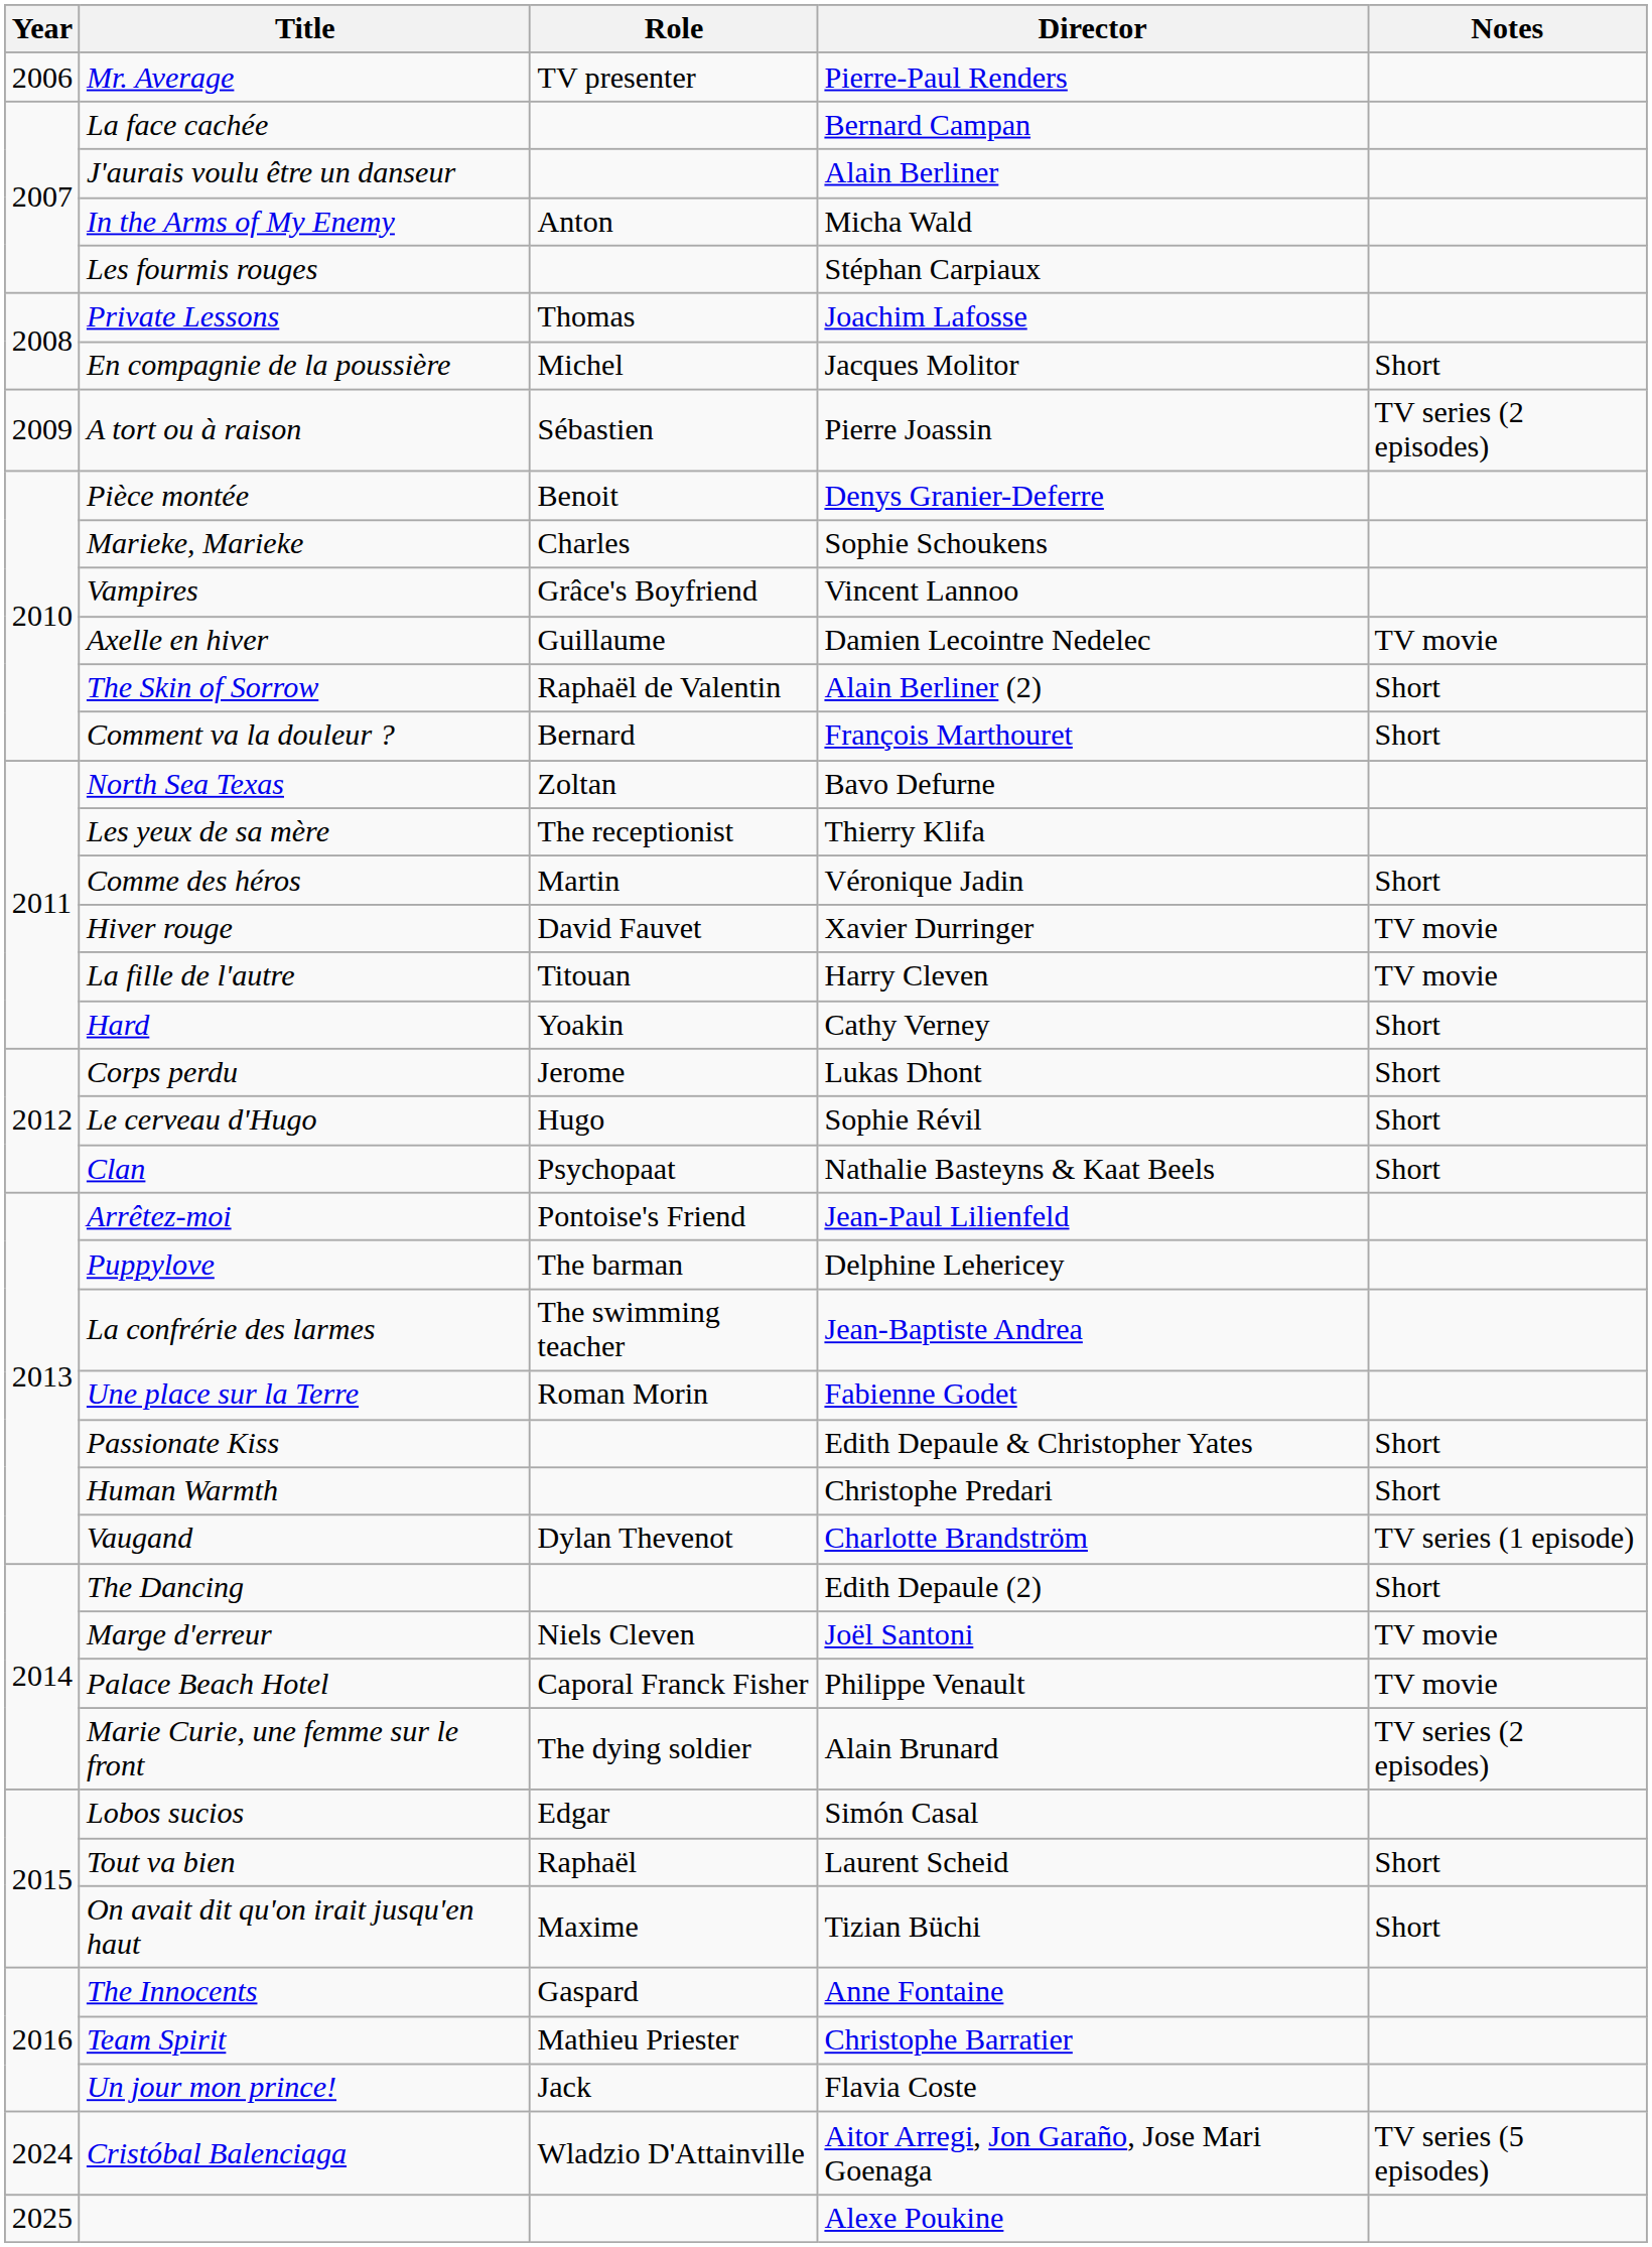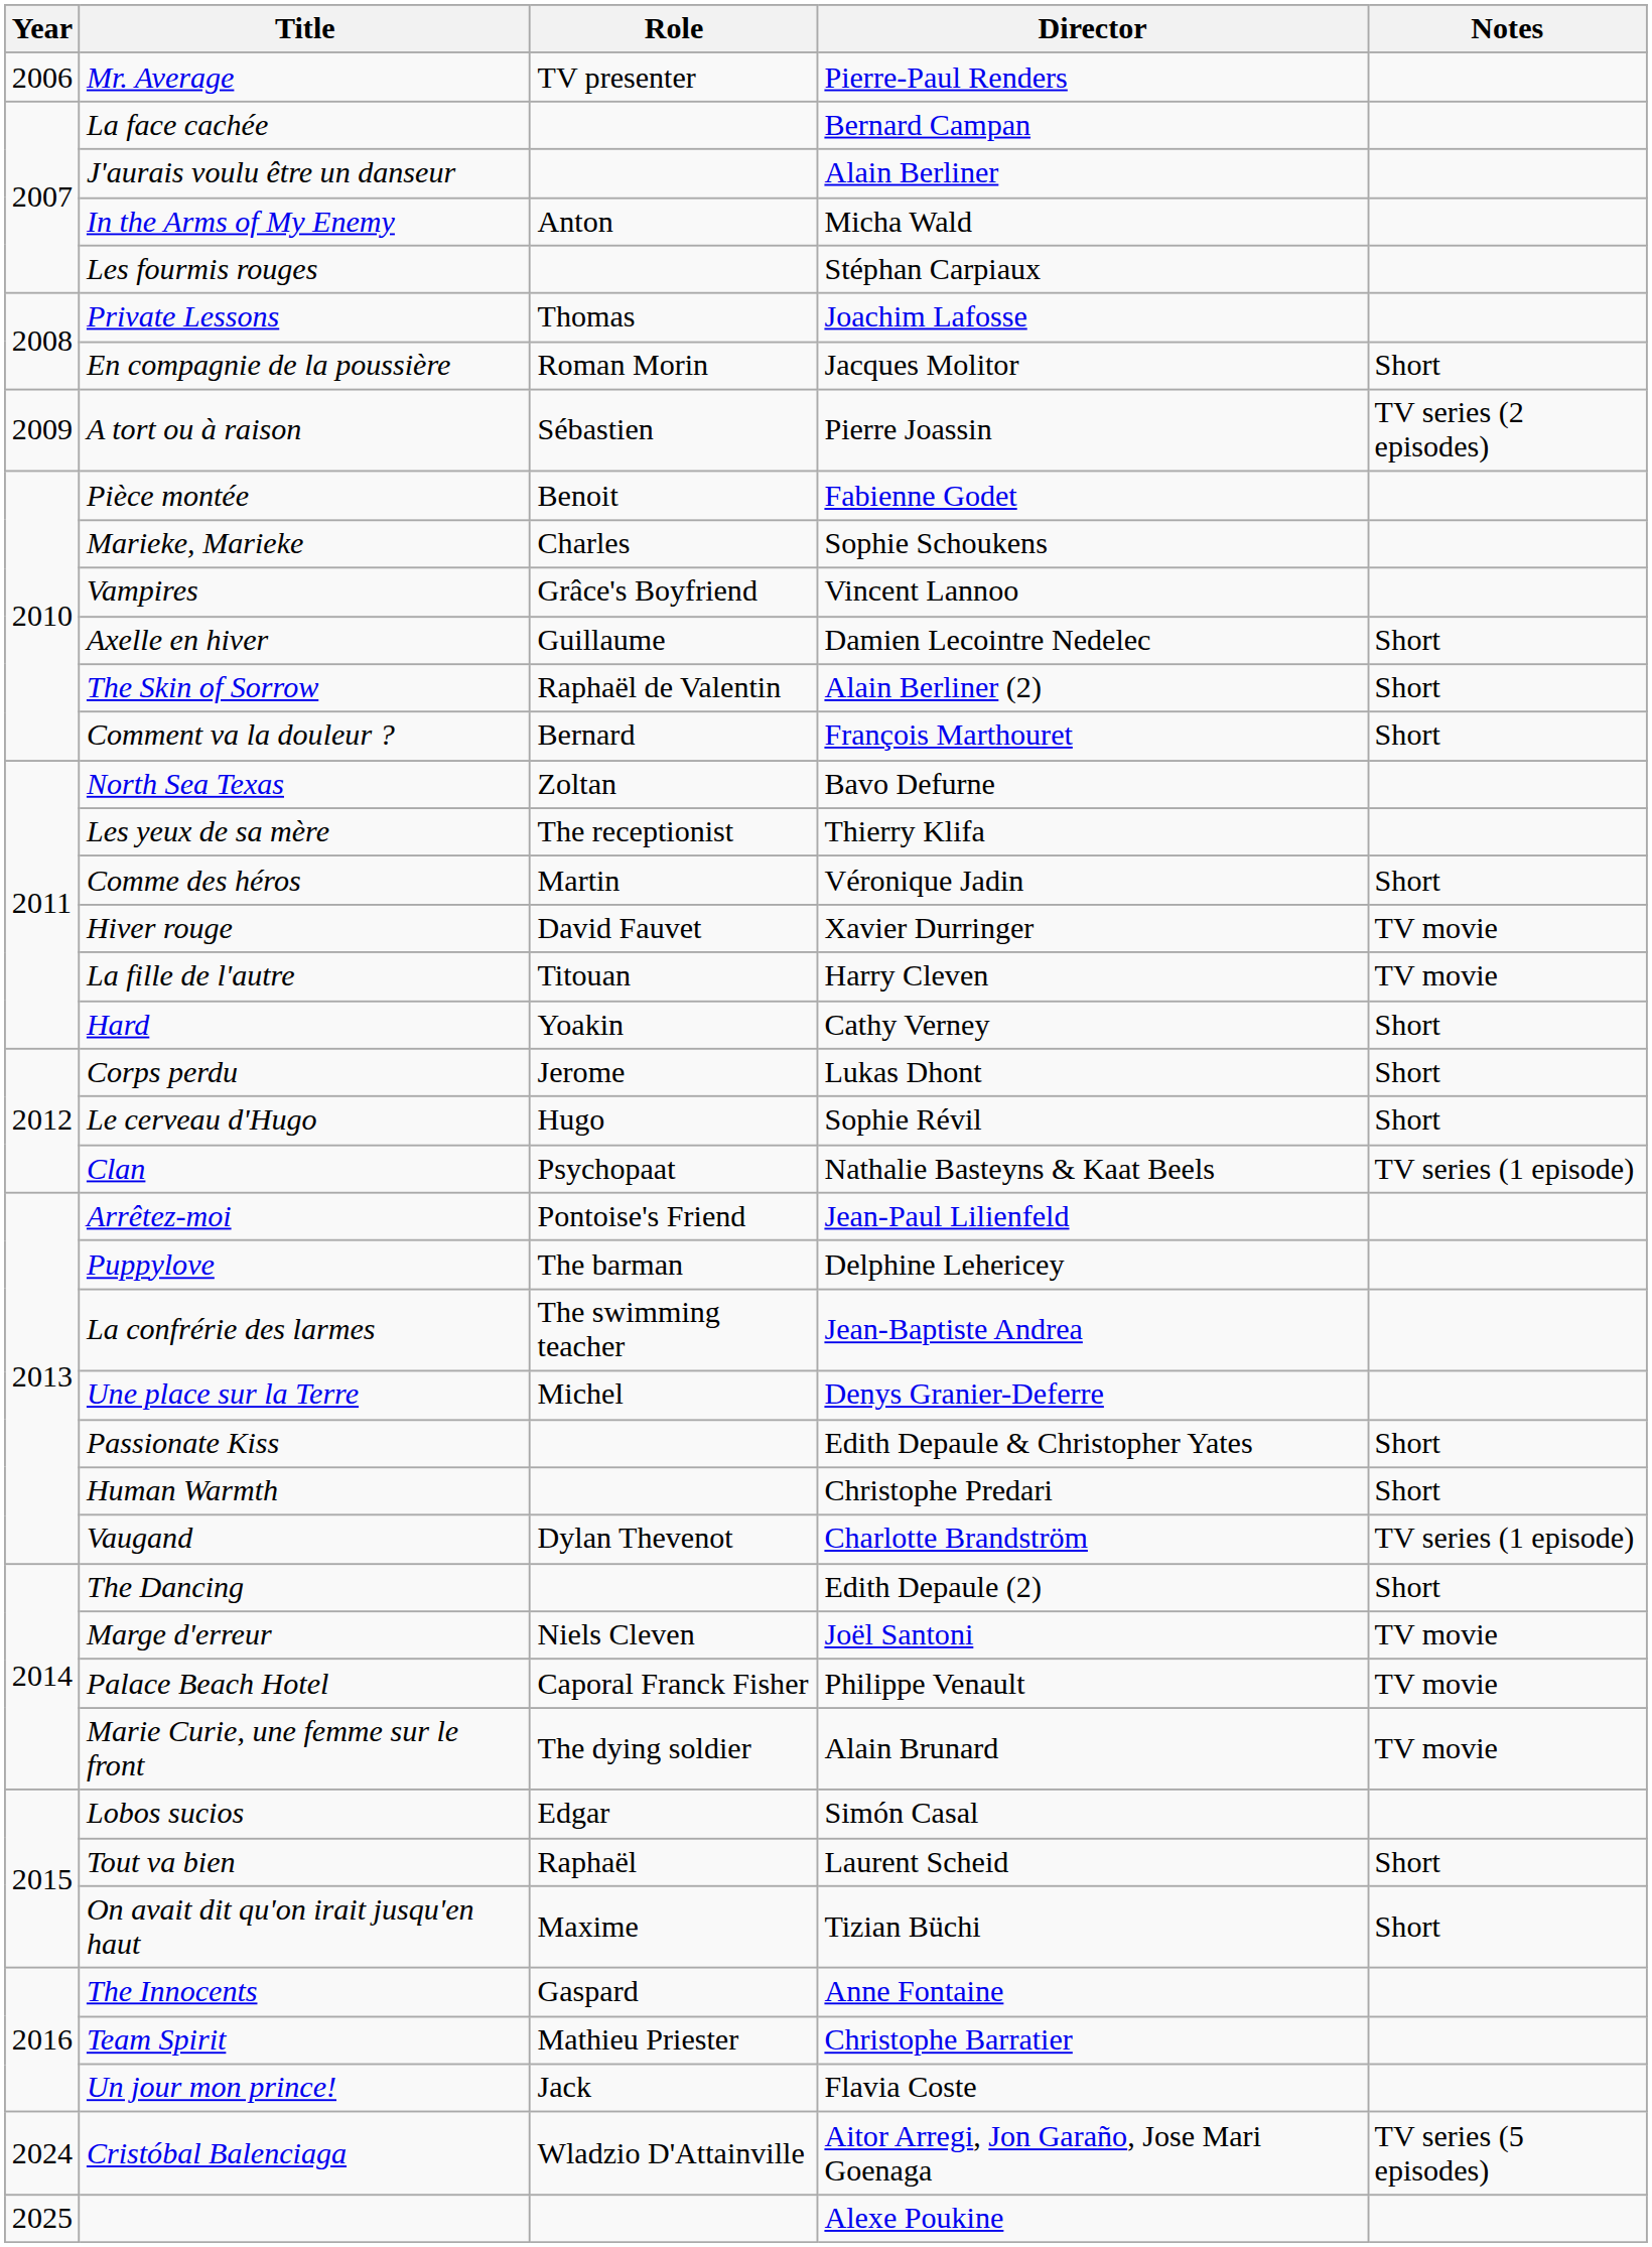En compagnie de la poussière | Role: Michel -> Roman Morin
Pièce montée | Director: Denys Granier-Deferre -> Fabienne Godet
Axelle en hiver | Notes: TV movie -> Short
Clan | Notes: Short -> TV series (1 episode)
Une place sur la Terre | Role: Roman Morin -> Michel
Une place sur la Terre | Director: Fabienne Godet -> Denys Granier-Deferre
Marie Curie, une femme sur le front | Notes: TV series (2 episodes) -> TV movie
